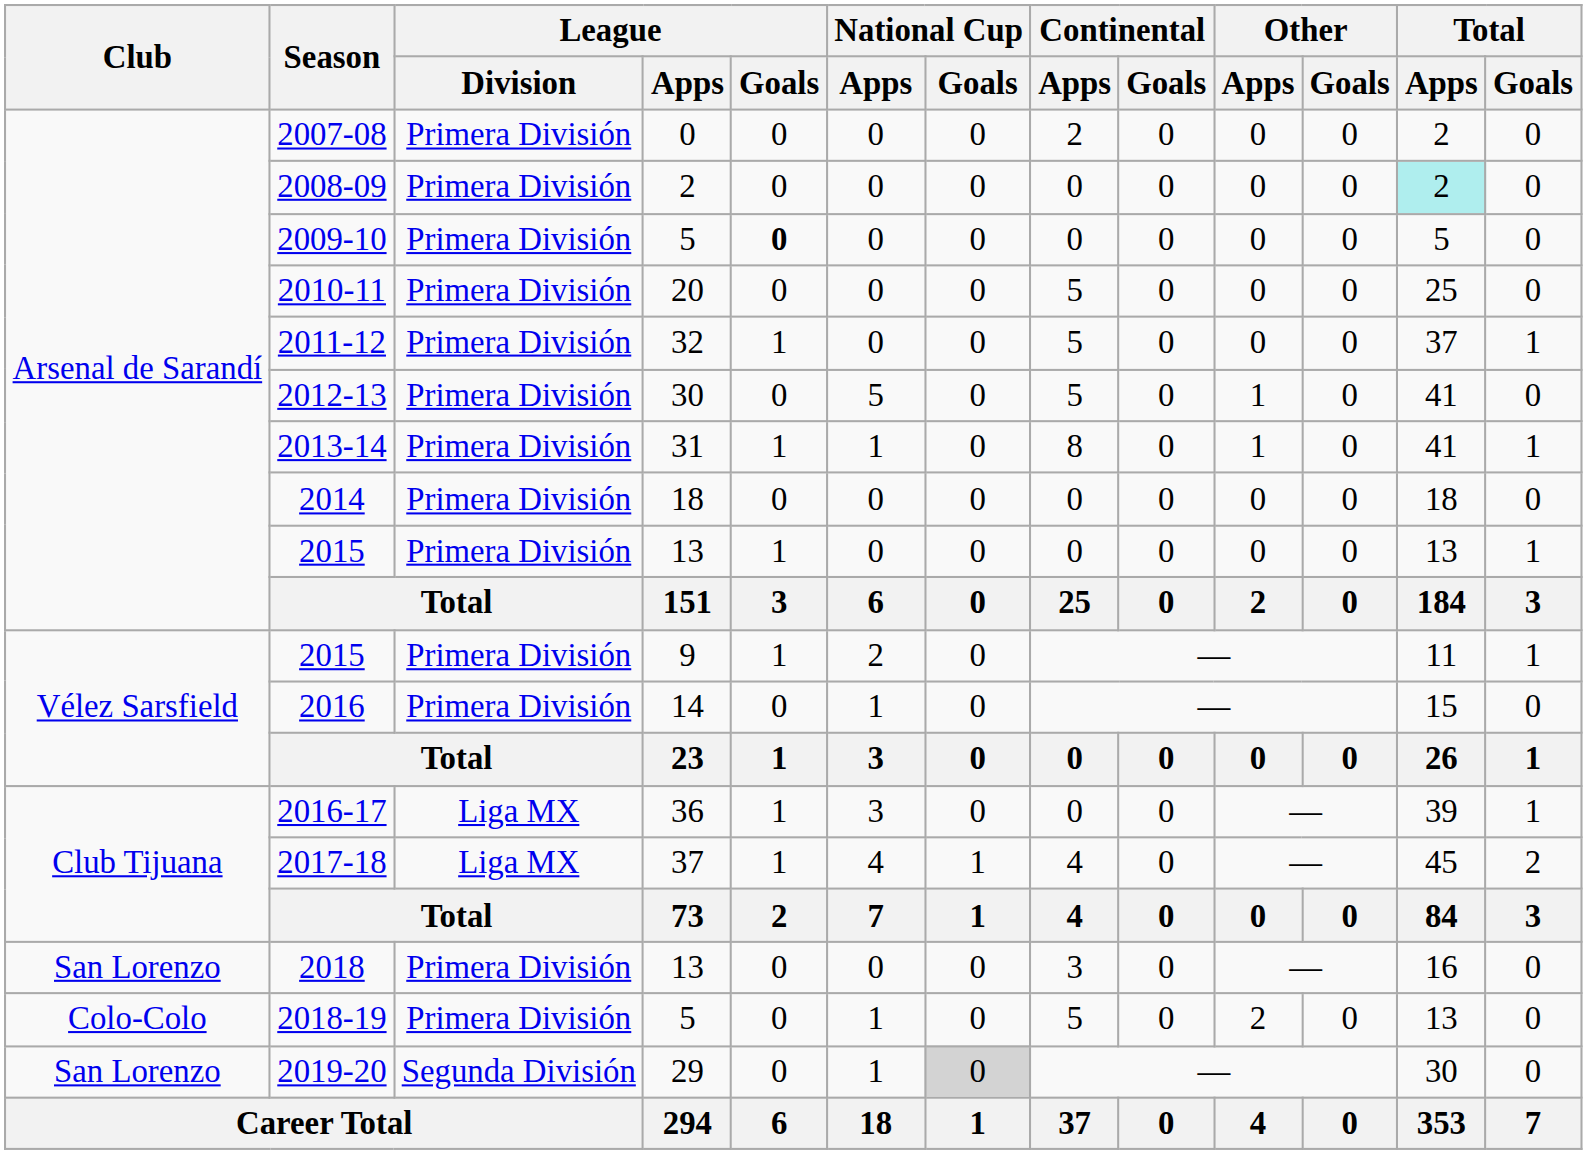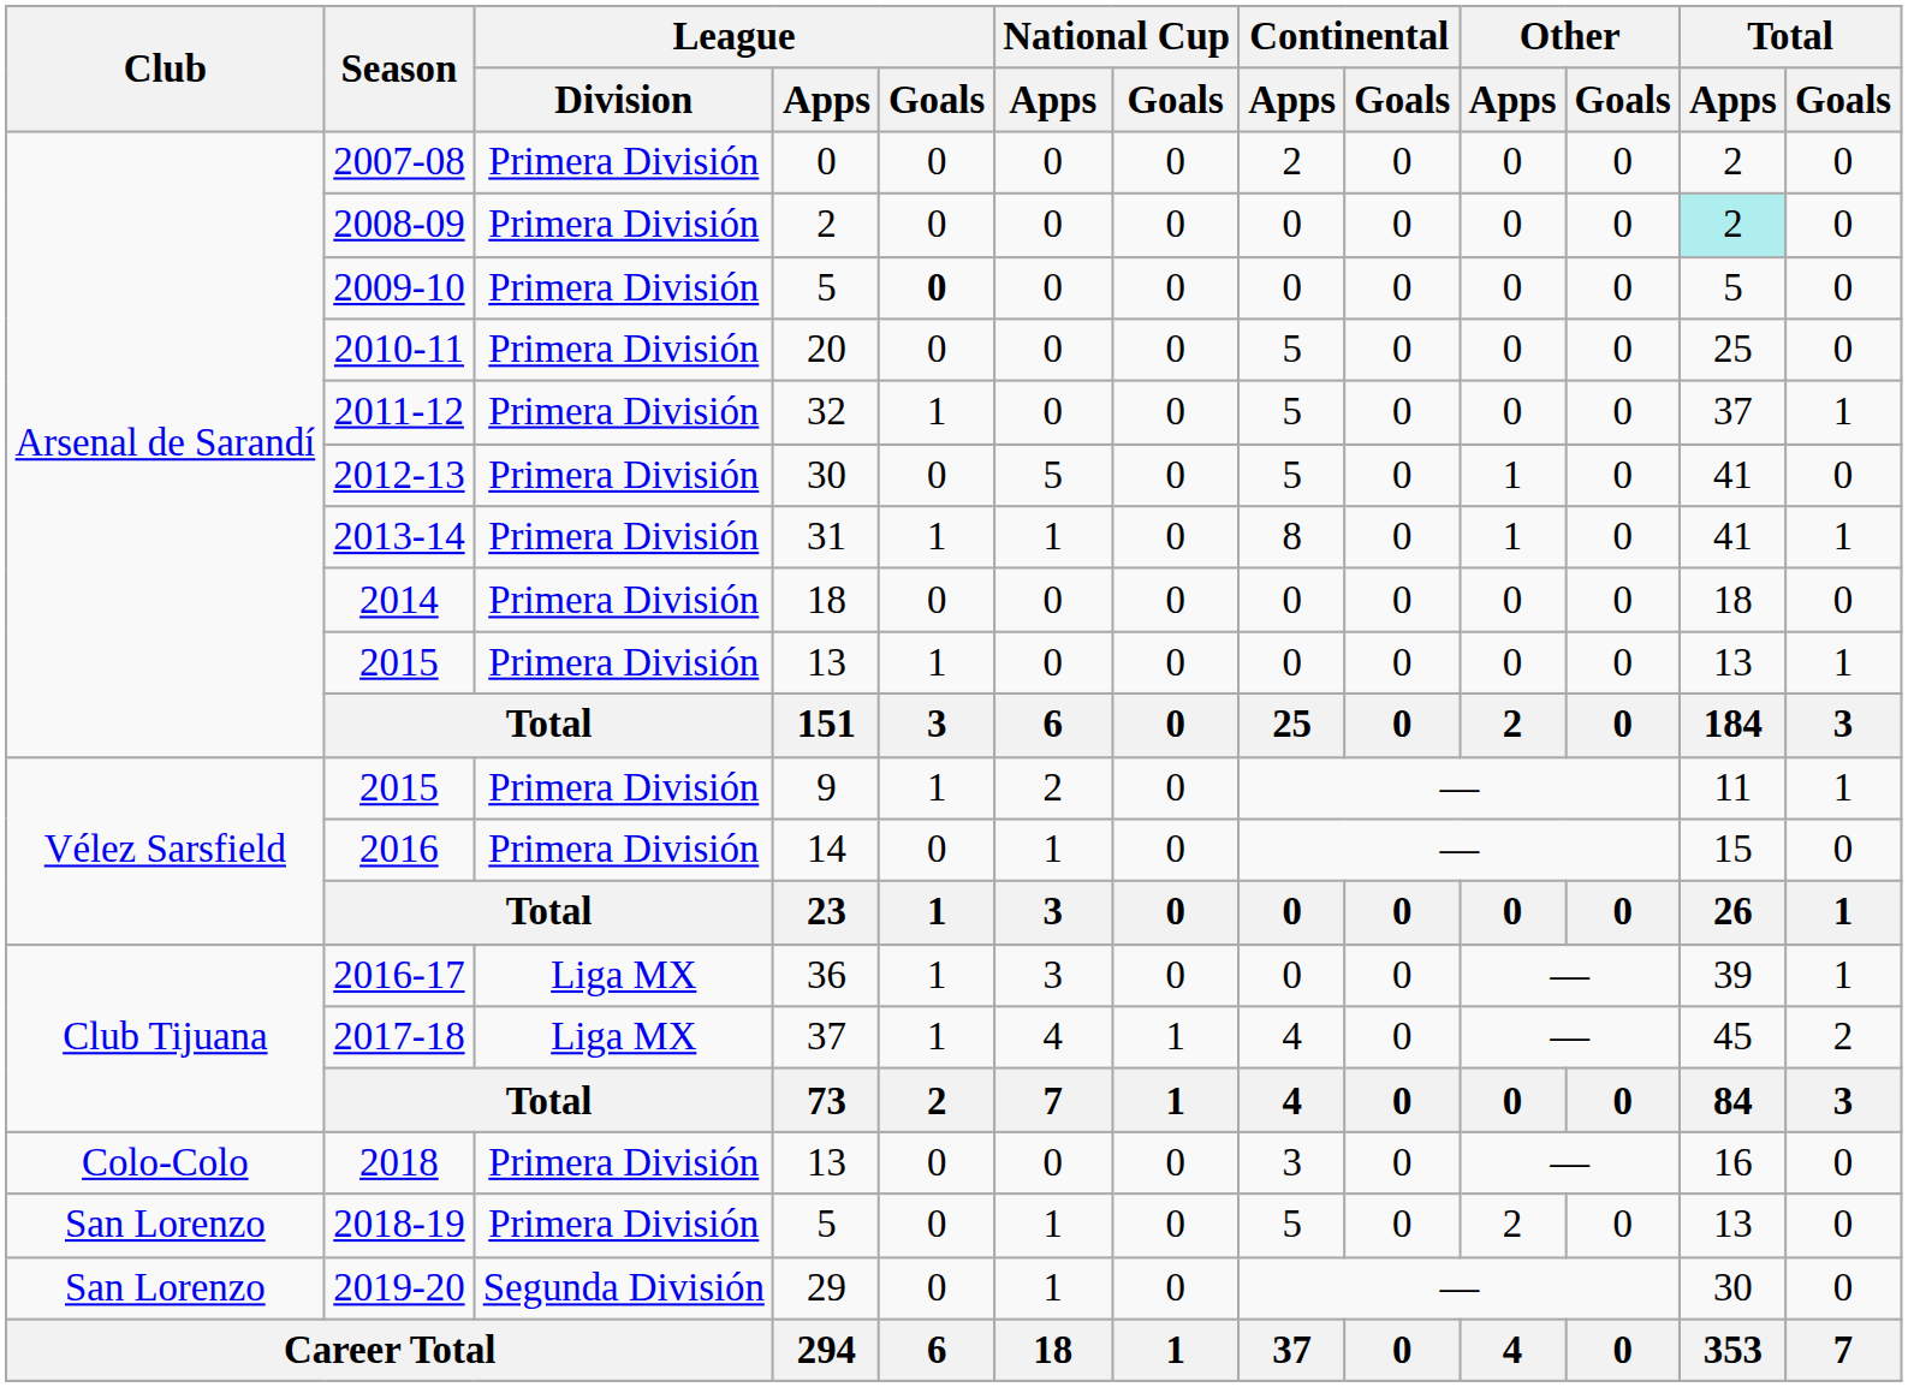2018 | Club: San Lorenzo -> Colo-Colo
2018-19 | Club: Colo-Colo -> San Lorenzo
2019-20 | National Cup / Goals: lightgrey background -> no background
